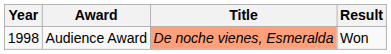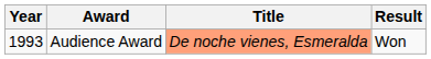Audience Award | Year: 1998 -> 1993
